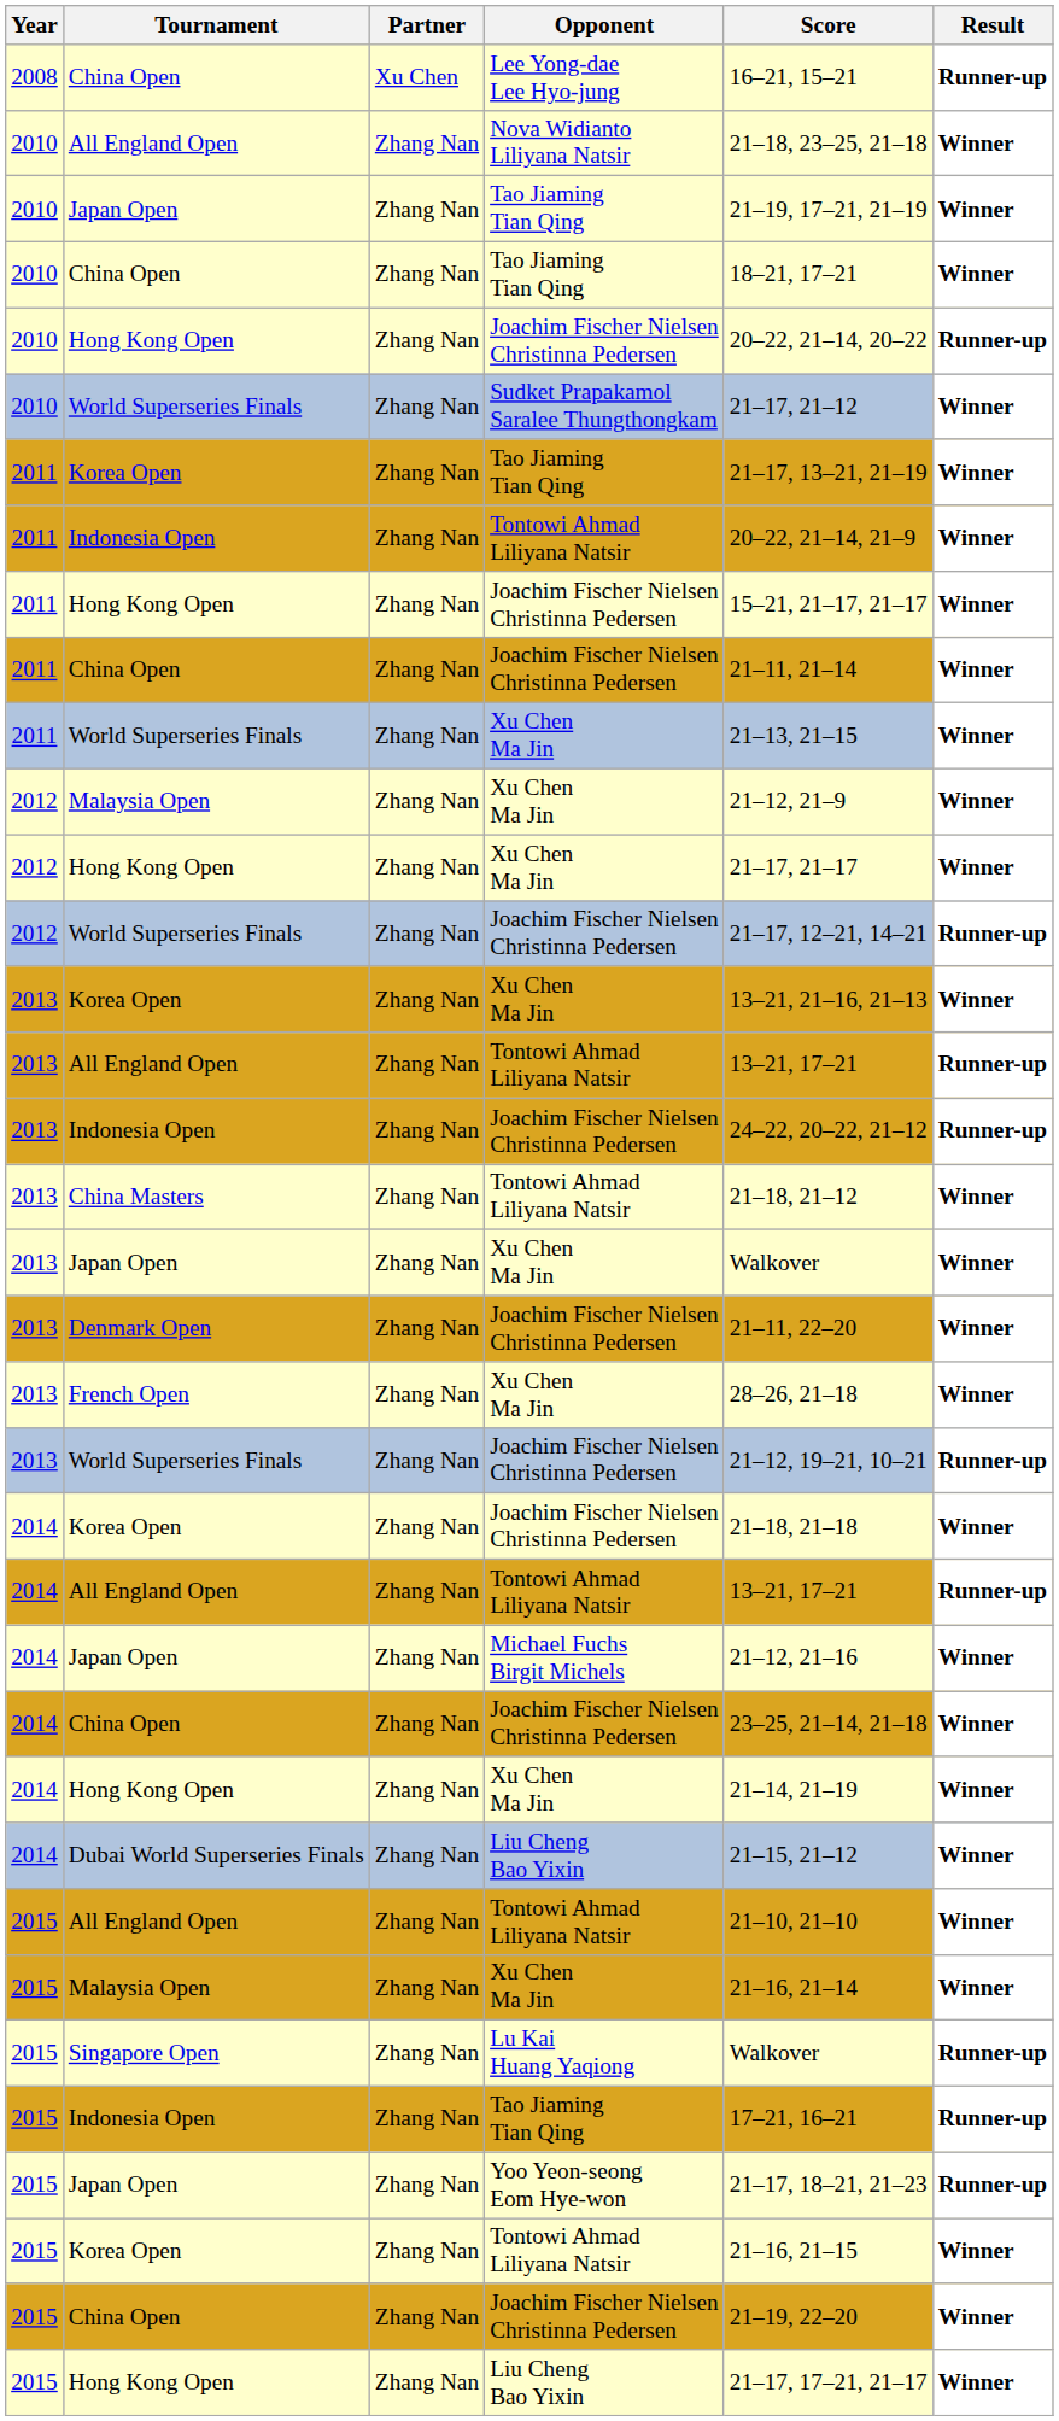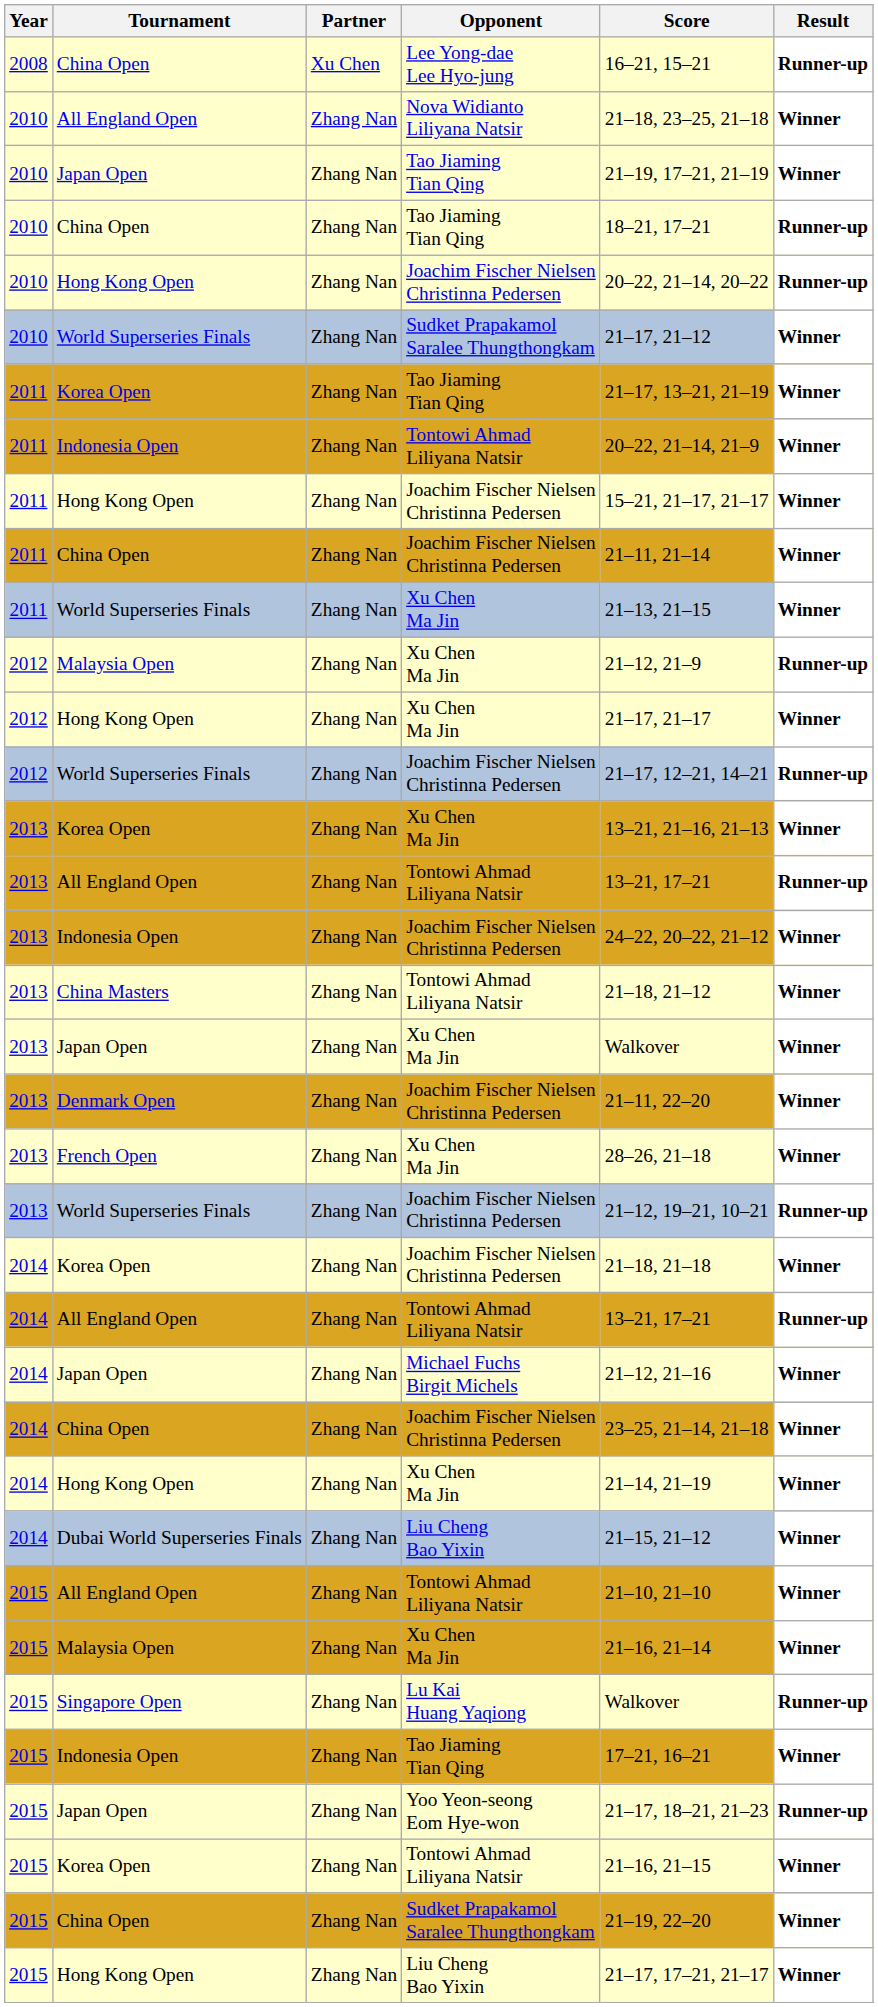2010 / China Open | Result: Winner -> Runner-up
2012 / Malaysia Open | Result: Winner -> Runner-up
2013 / Indonesia Open | Result: Runner-up -> Winner
2015 / Indonesia Open | Result: Runner-up -> Winner
2015 / China Open | Opponent: Joachim Fischer Nielsen Christinna Pedersen -> Sudket Prapakamol Saralee Thungthongkam
